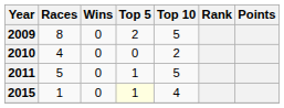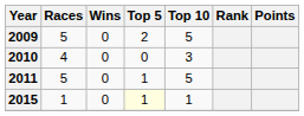2009 | Races: 8 -> 5
2010 | Top 10: 2 -> 3
2015 | Top 10: 4 -> 1
